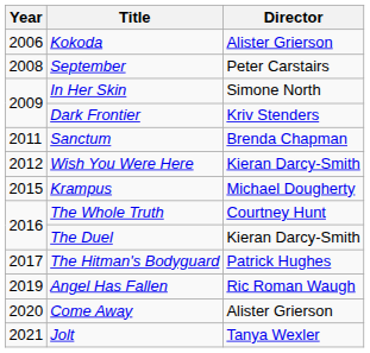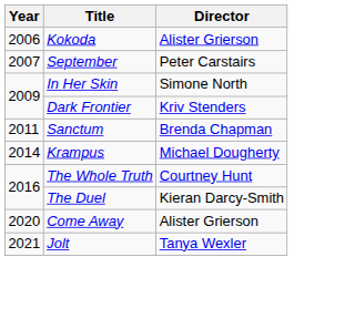September | Year: 2008 -> 2007
- row: 2012 | Wish You Were Here | Kieran Darcy-Smith
Krampus | Year: 2015 -> 2014
- row: 2017 | The Hitman's Bodyguard | Patrick Hughes
- row: 2019 | Angel Has Fallen | Ric Roman Waugh
